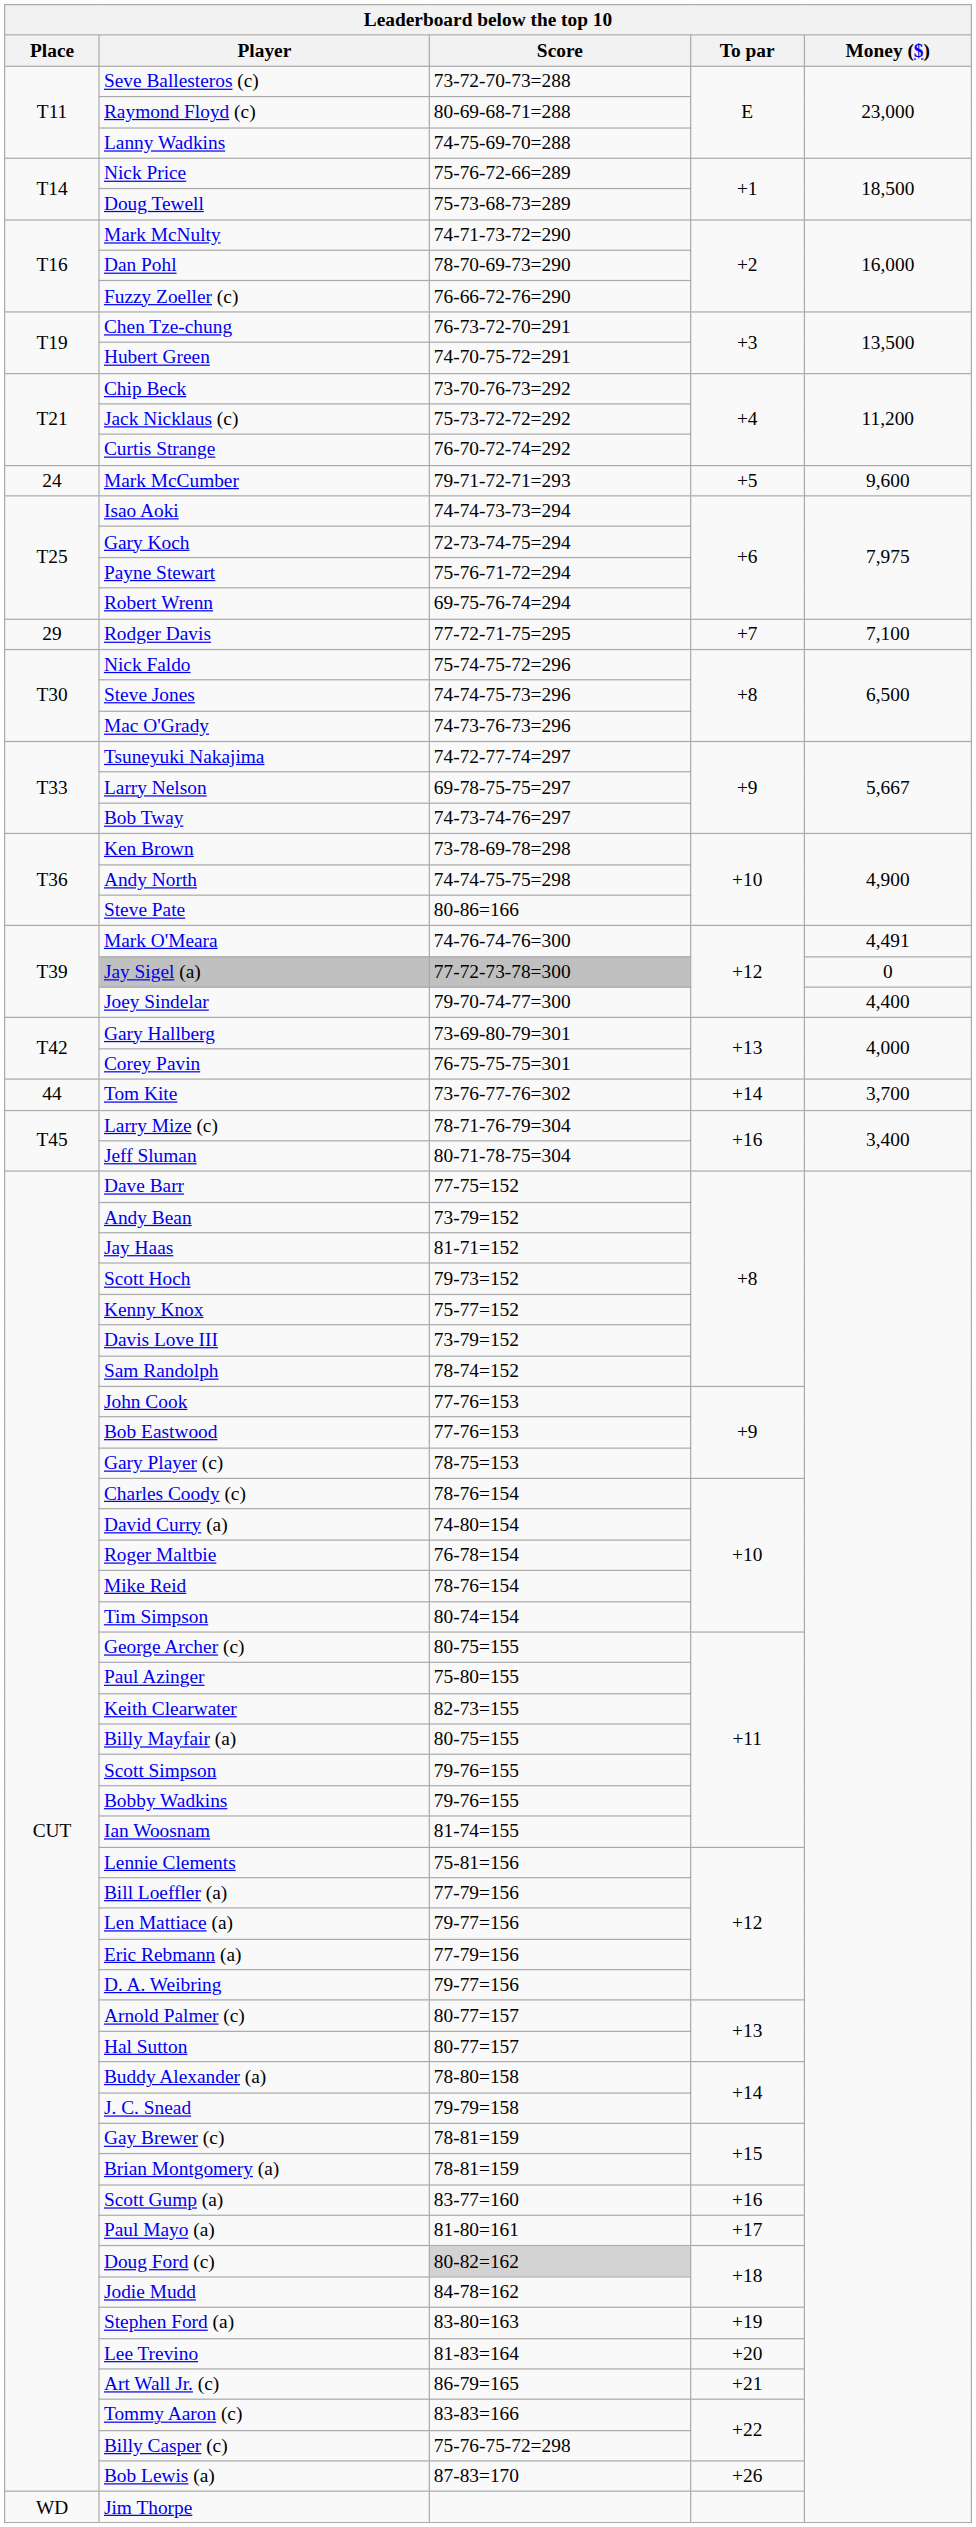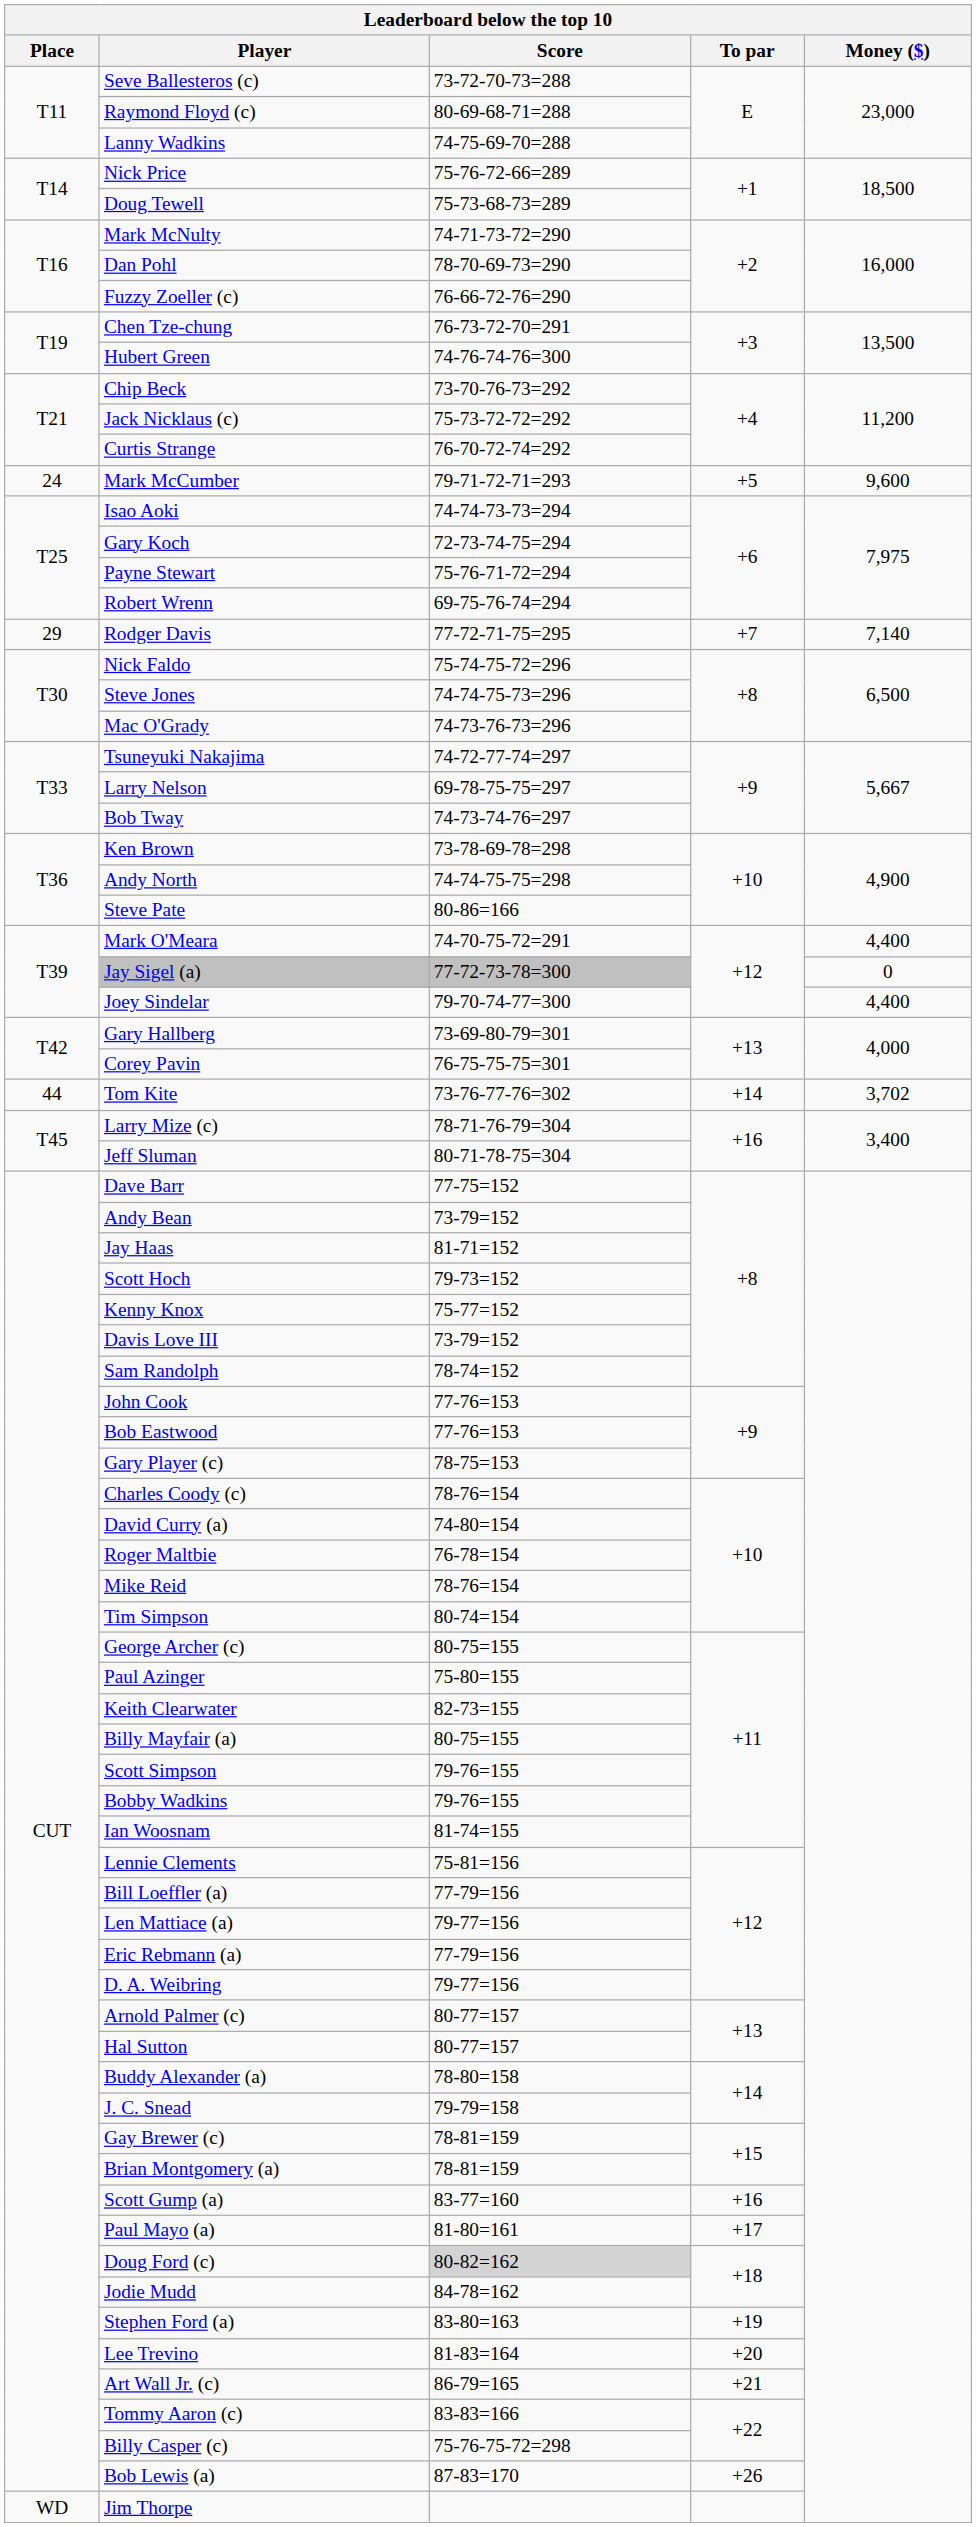Hubert Green | Score: 74-70-75-72=291 -> 74-76-74-76=300
Rodger Davis | Money ($): 7,100 -> 7,140
Mark O'Meara | Score: 74-76-74-76=300 -> 74-70-75-72=291
Mark O'Meara | Money ($): 4,491 -> 4,400
Tom Kite | Money ($): 3,700 -> 3,702
